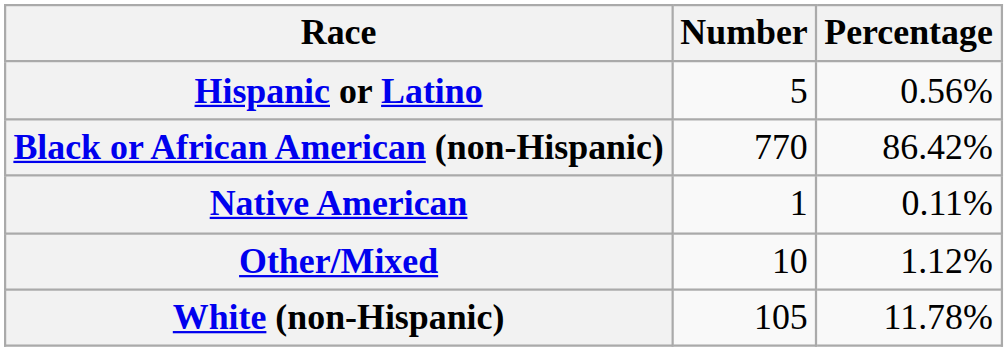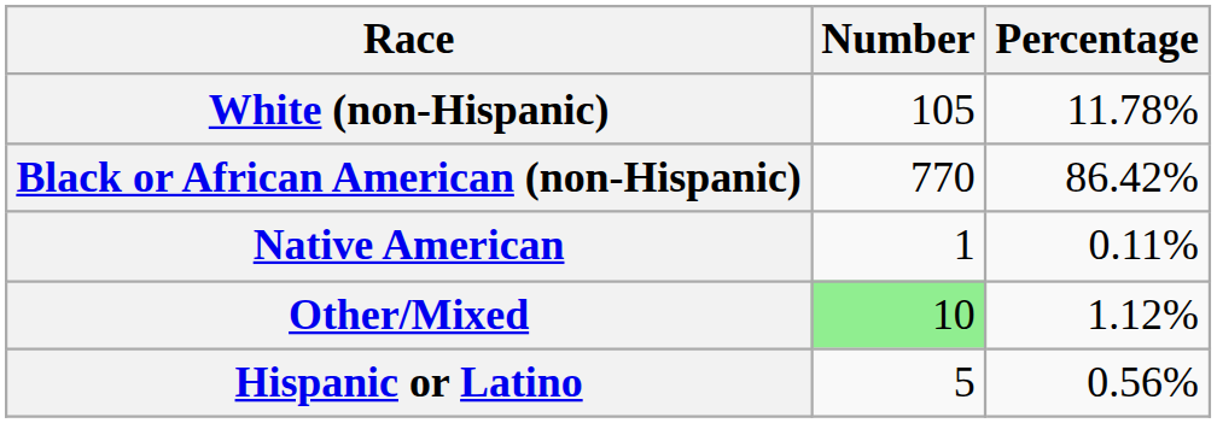rows swapped: White (non-Hispanic) <-> Hispanic or Latino
Other/Mixed | Number: no background -> lightgreen background
